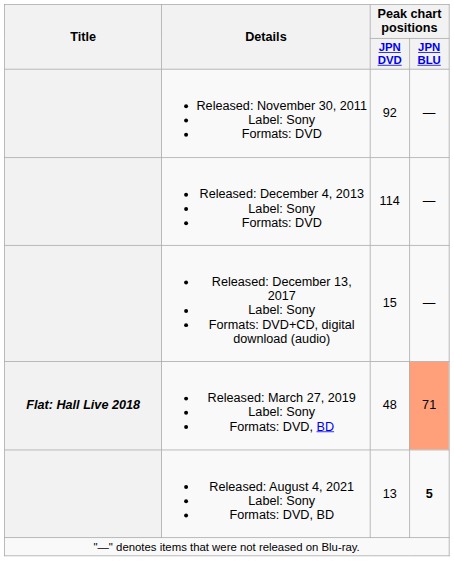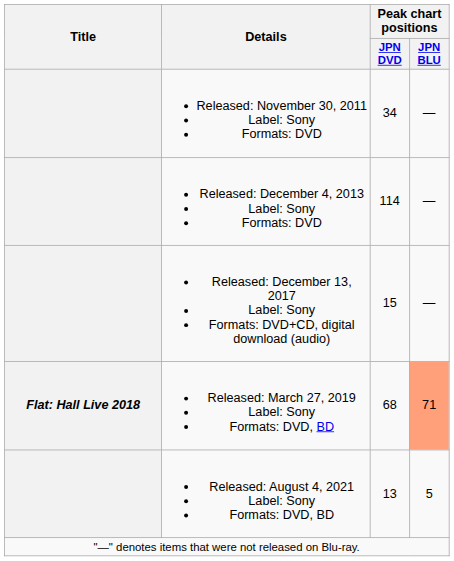Released: November 30, 2011 Label: Sony Formats: DVD | Peak chart positions / JPN DVD: 92 -> 34
Released: March 27, 2019 Label: Sony Formats: DVD, BD | Peak chart positions / JPN DVD: 48 -> 68
Released: August 4, 2021 Label: Sony Formats: DVD, BD | Peak chart positions / JPN BLU: bold -> normal
